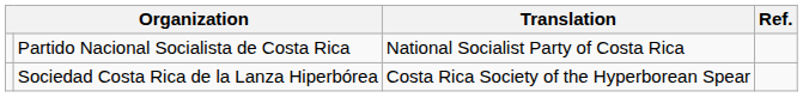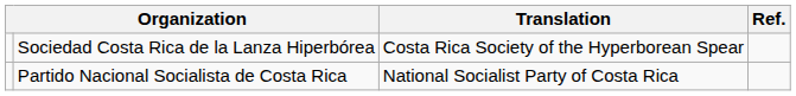rows swapped: Partido Nacional Socialista de Costa Rica <-> Sociedad Costa Rica de la Lanza Hiperbórea
